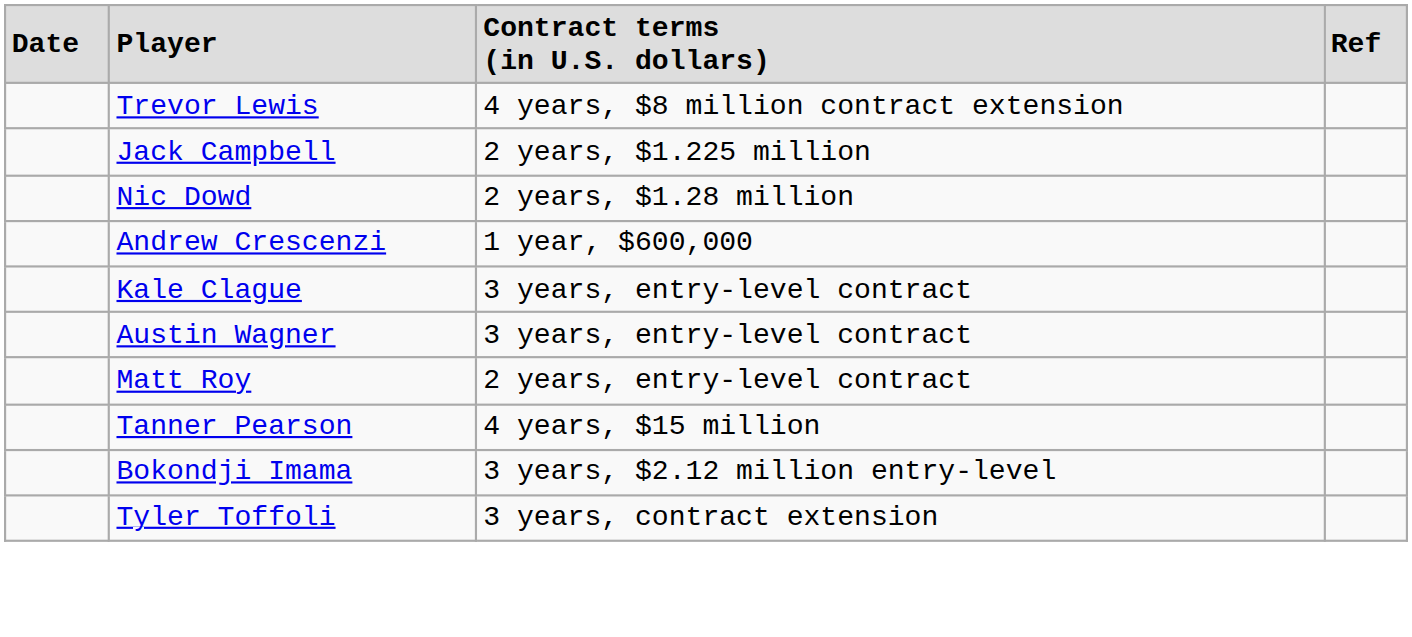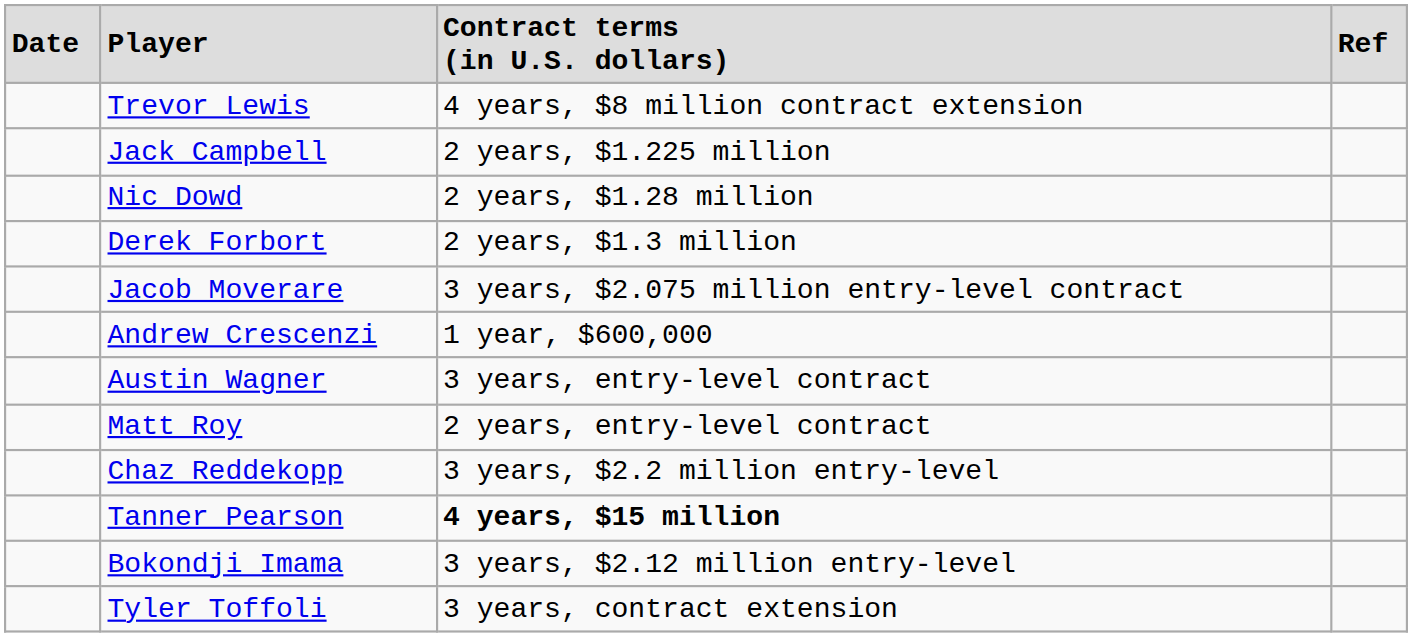+ row: Derek Forbort | 2 years, $1.3 million
+ row: Jacob Moverare | 3 years, $2.075 million entry-level contract
- row: Kale Clague | 3 years, entry-level contract
+ row: Chaz Reddekopp | 3 years, $2.2 million entry-level
Tanner Pearson | column 3: normal -> bold
